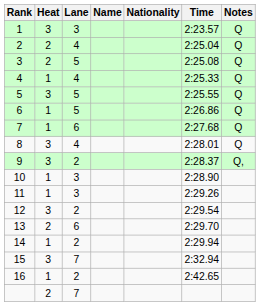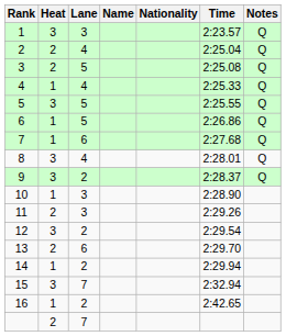9 | Notes: Q, -> Q
11 | Heat: 1 -> 2
